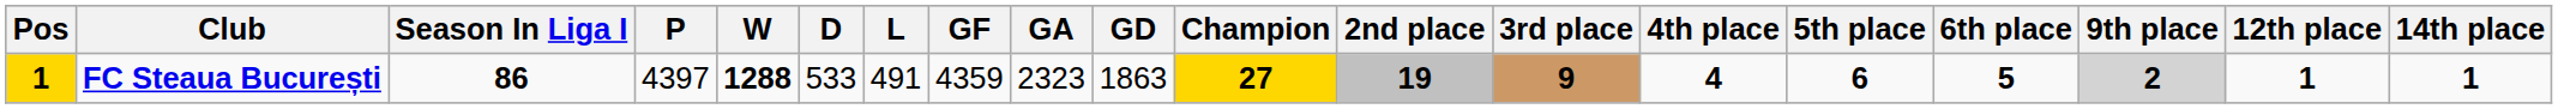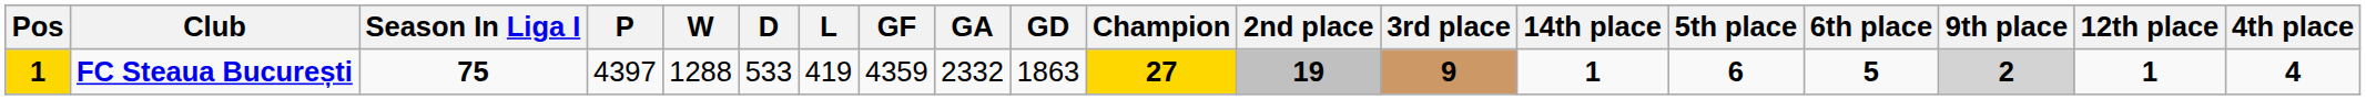columns swapped: 4th place <-> 14th place
FC Steaua București | Season In Liga I: 86 -> 75
FC Steaua București | W: bold -> normal
FC Steaua București | L: 491 -> 419
FC Steaua București | GA: 2323 -> 2332
